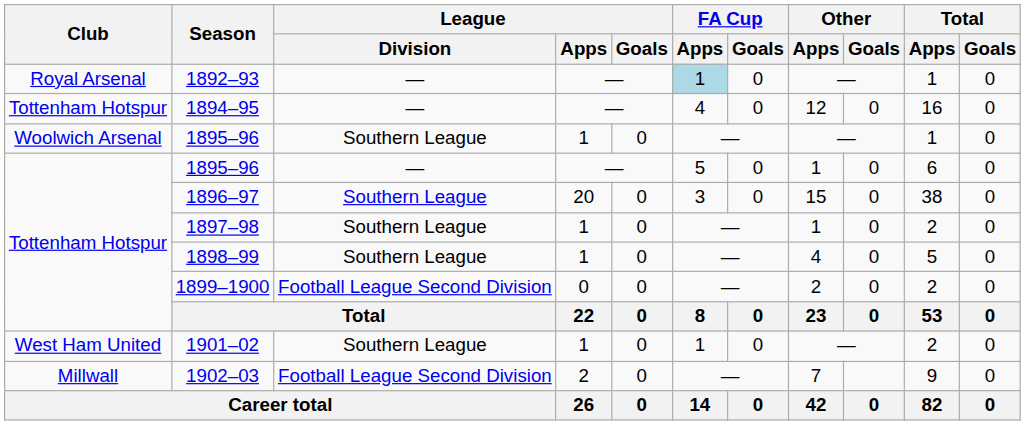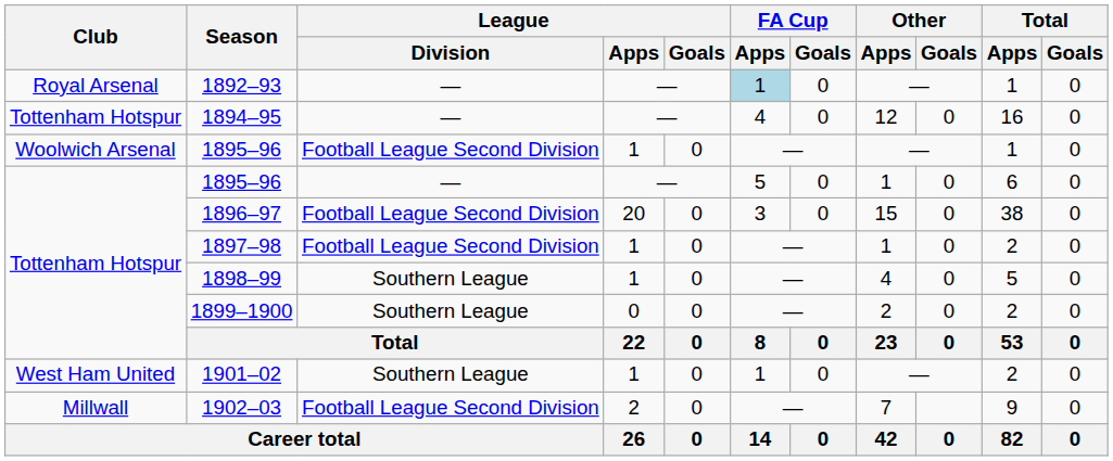Woolwich Arsenal / 1895–96 | League / Division: Southern League -> Football League Second Division
1896–97 | League / Division: Southern League -> Football League Second Division
1897–98 | League / Division: Southern League -> Football League Second Division
1899–1900 | League / Division: Football League Second Division -> Southern League
